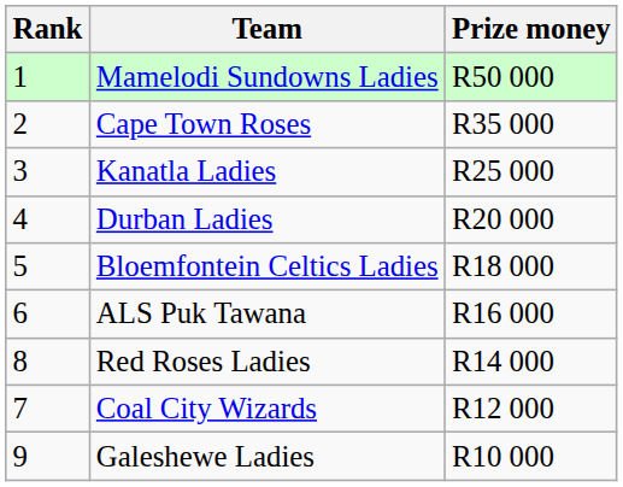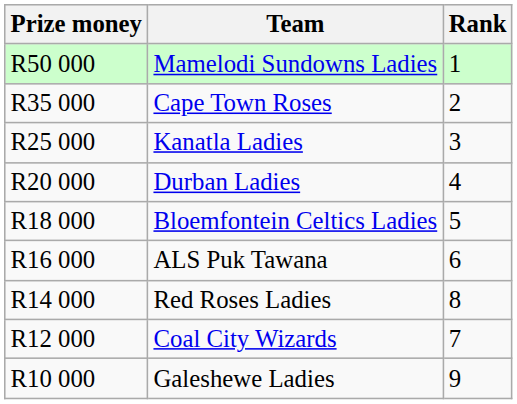columns swapped: Rank <-> Prize money
